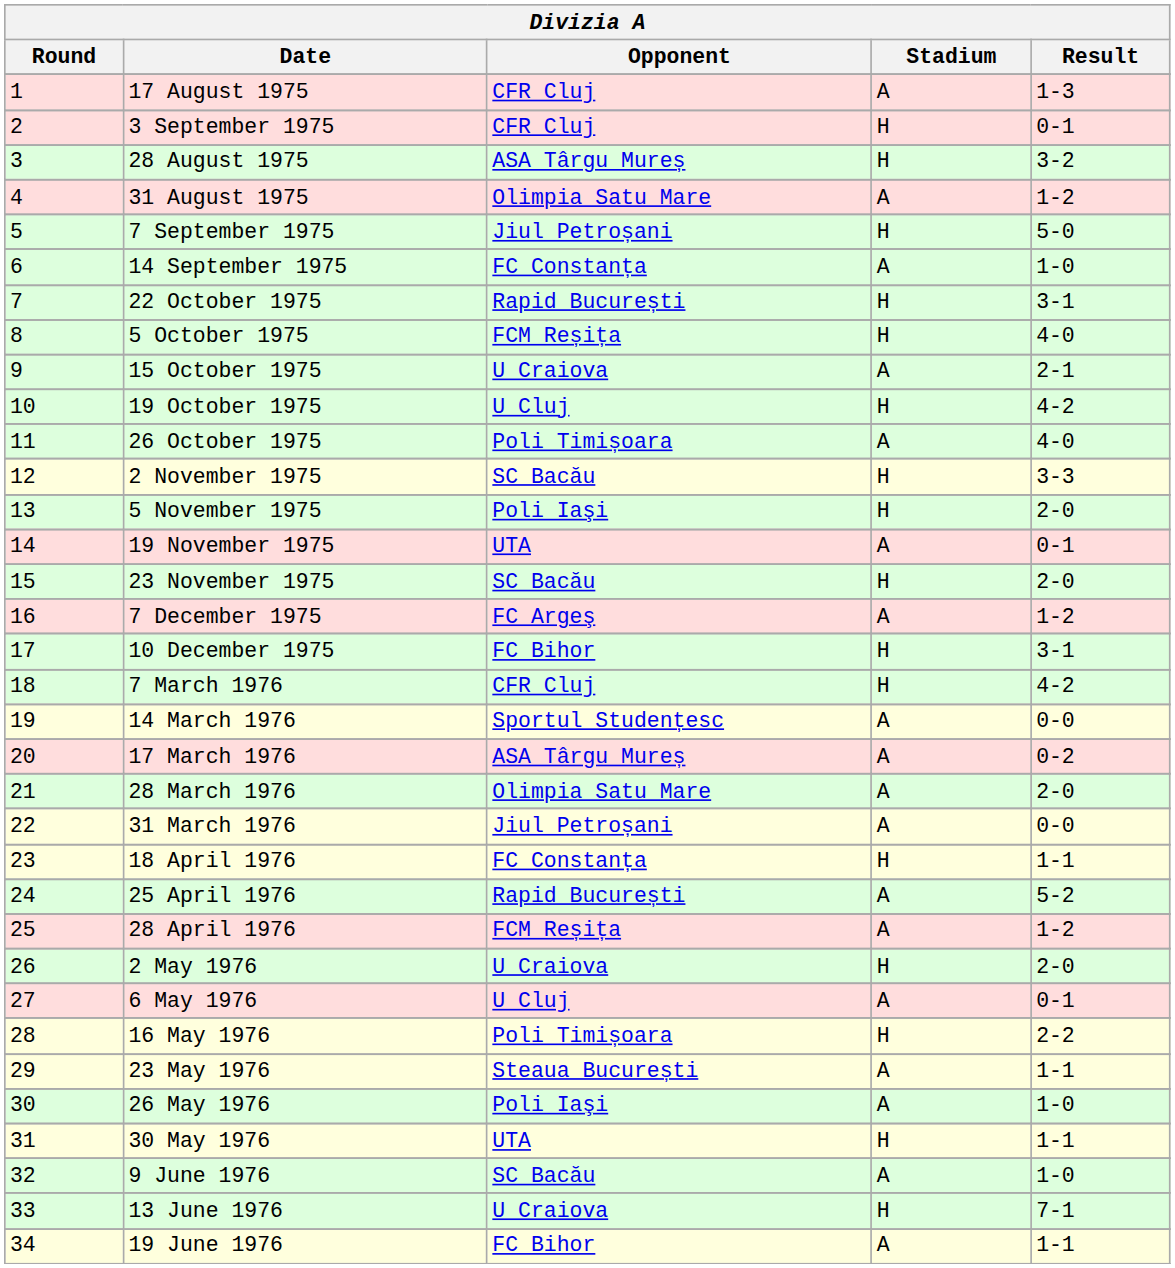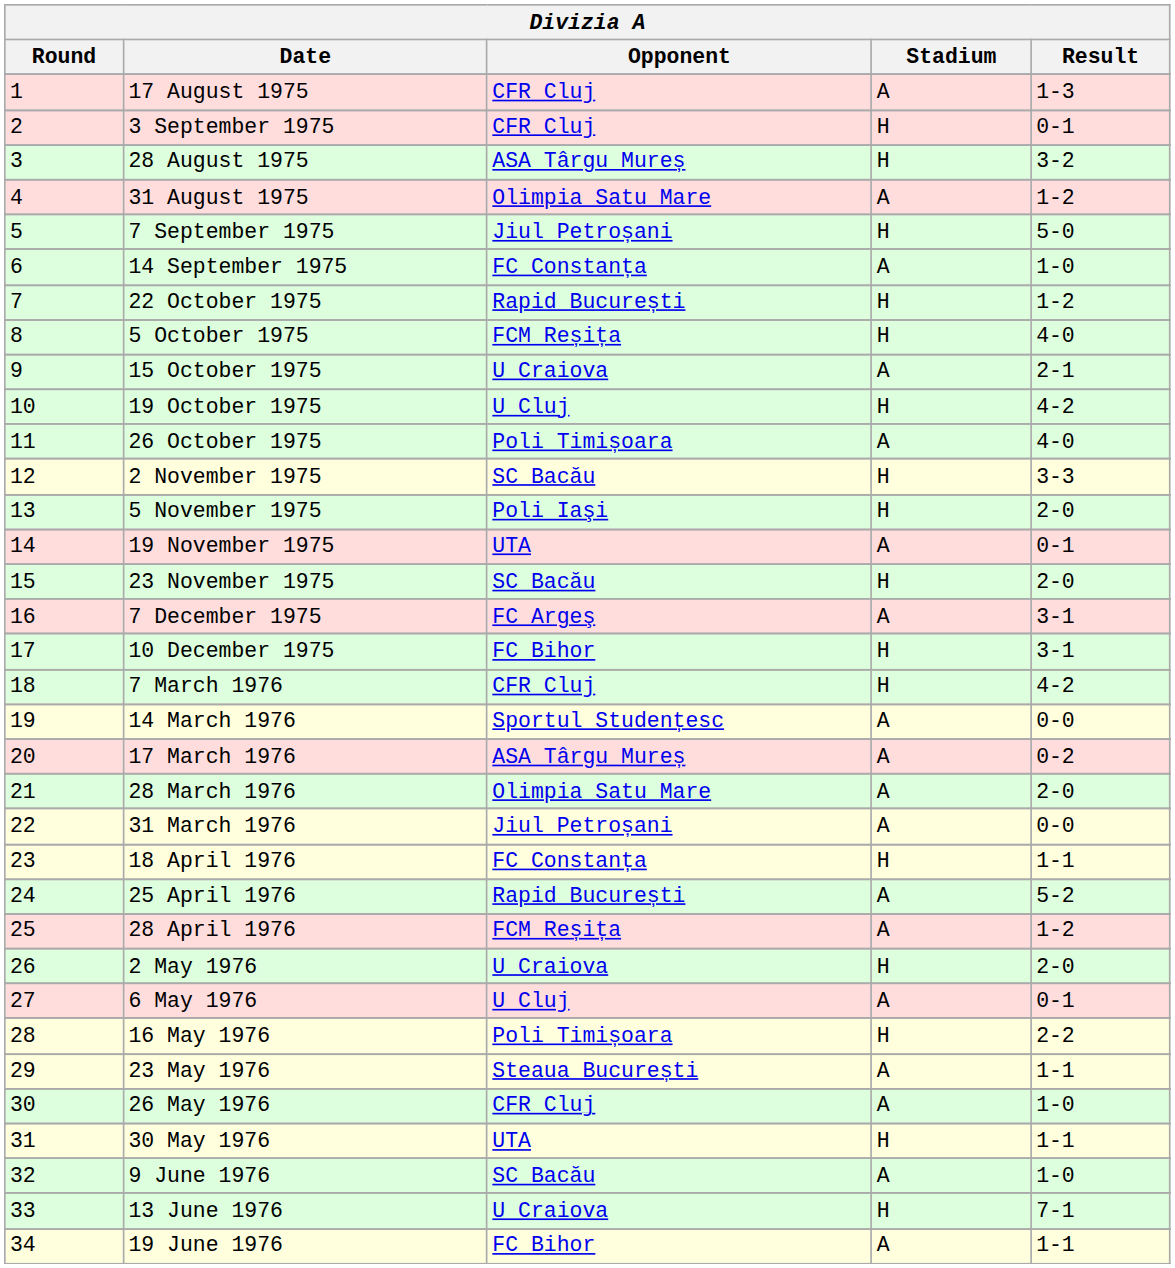22 October 1975 | Result: 3-1 -> 1-2
7 December 1975 | Result: 1-2 -> 3-1
26 May 1976 | Opponent: Poli Iaşi -> CFR Cluj
